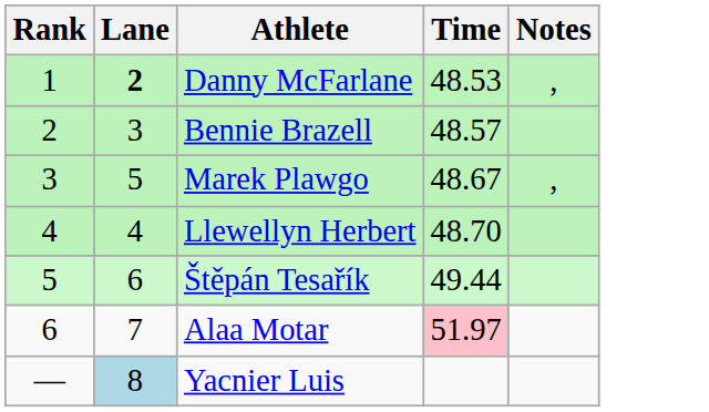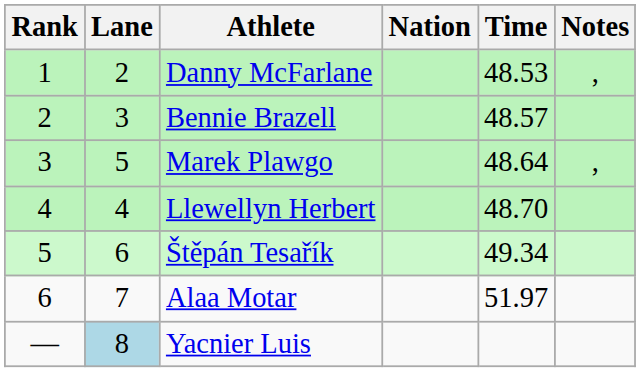+ column: Nation
Danny McFarlane | Lane: bold -> normal
Marek Plawgo | Time: 48.67 -> 48.64
Štěpán Tesařík | Time: 49.44 -> 49.34
Alaa Motar | Time: pink background -> no background
